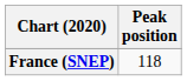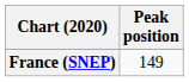France (SNEP) | Peak position: 118 -> 149
